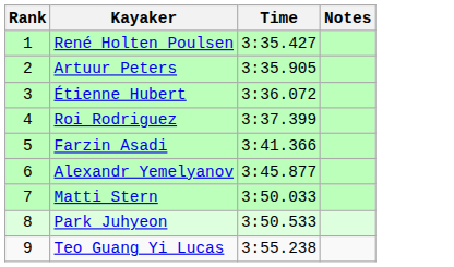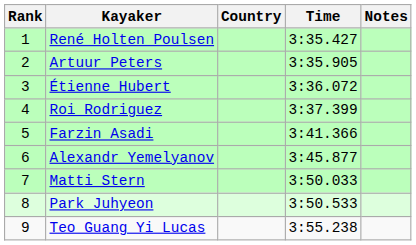+ column: Country
